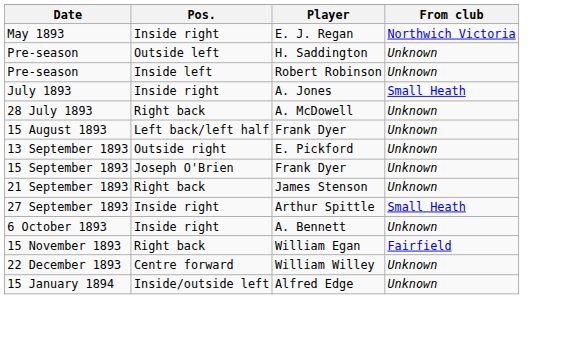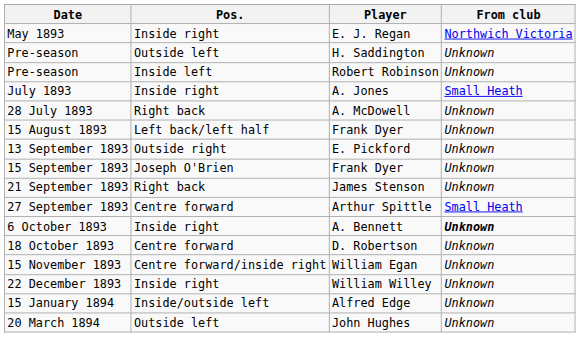27 September 1893 | Pos.: Inside right -> Centre forward
6 October 1893 | From club: normal -> bold
+ row: 18 October 1893 | Centre forward | D. Robertson | Unknown
15 November 1893 | Pos.: Right back -> Centre forward/inside right
15 November 1893 | From club: Fairfield -> Unknown
22 December 1893 | Pos.: Centre forward -> Inside right
+ row: 20 March 1894 | Outside left | John Hughes | Unknown
